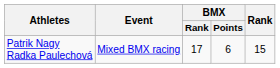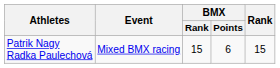Patrik Nagy Radka Paulechová | BMX / Rank: 17 -> 15
